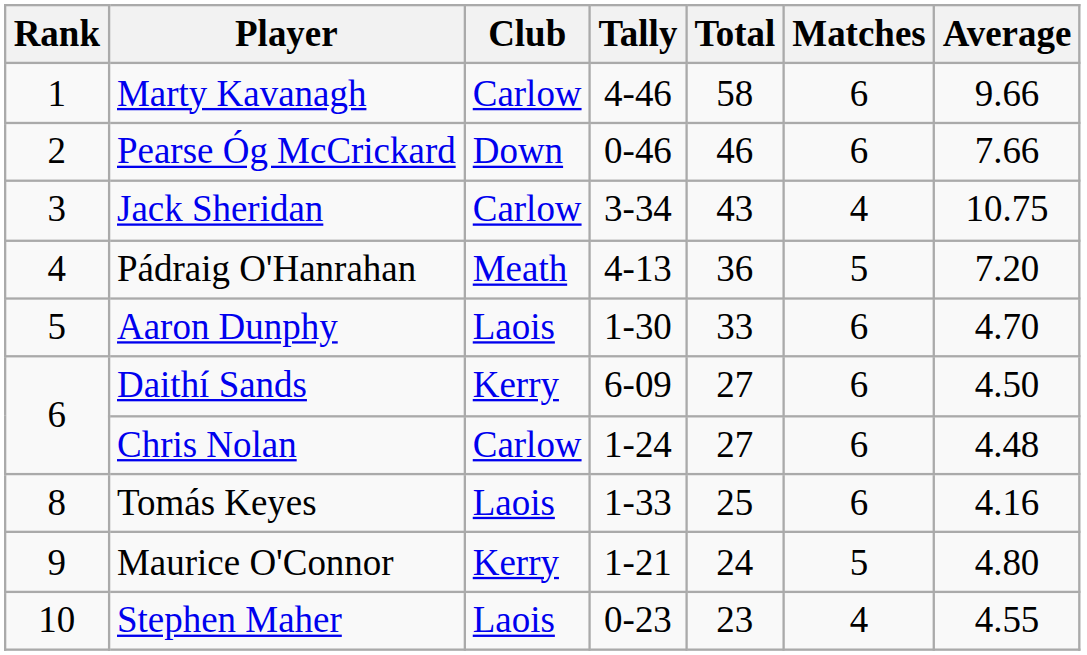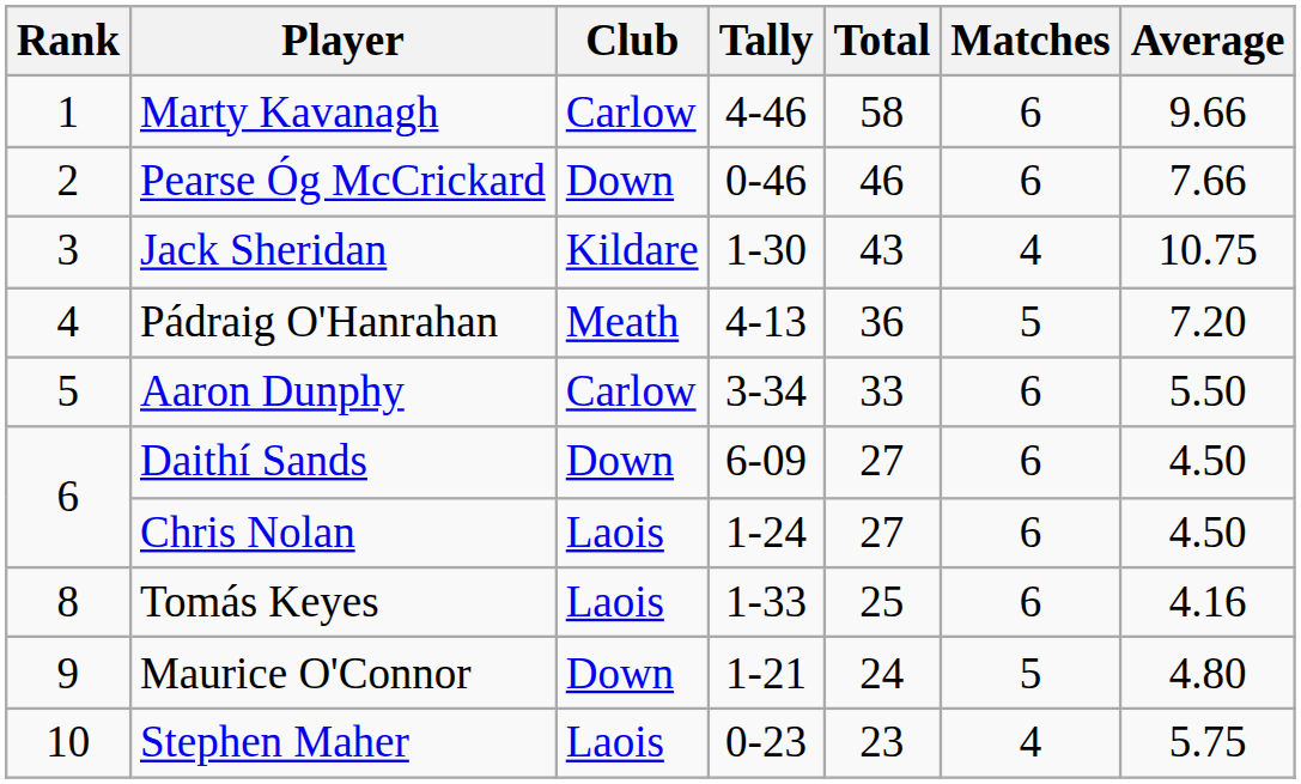Jack Sheridan | Club: Carlow -> Kildare
Jack Sheridan | Tally: 3-34 -> 1-30
Aaron Dunphy | Club: Laois -> Carlow
Aaron Dunphy | Tally: 1-30 -> 3-34
Aaron Dunphy | Average: 4.70 -> 5.50
Daithí Sands | Club: Kerry -> Down
Chris Nolan | Club: Carlow -> Laois
Chris Nolan | Average: 4.48 -> 4.50
Maurice O'Connor | Club: Kerry -> Down
Stephen Maher | Average: 4.55 -> 5.75
